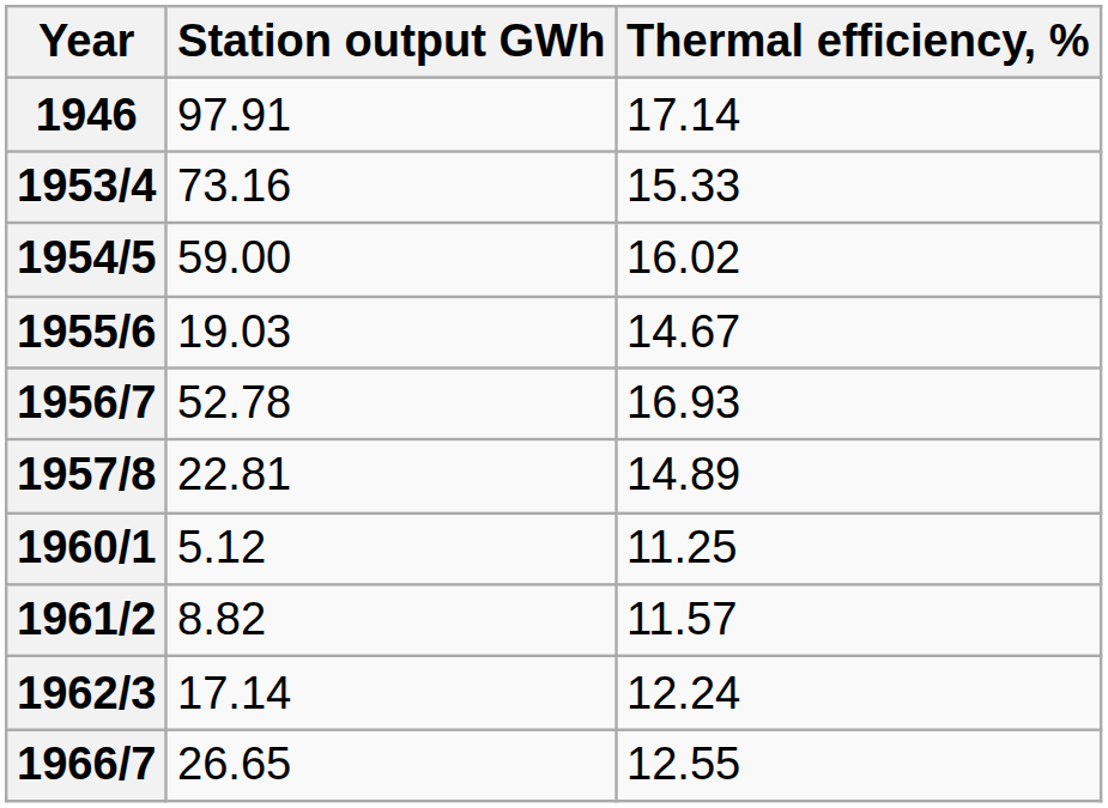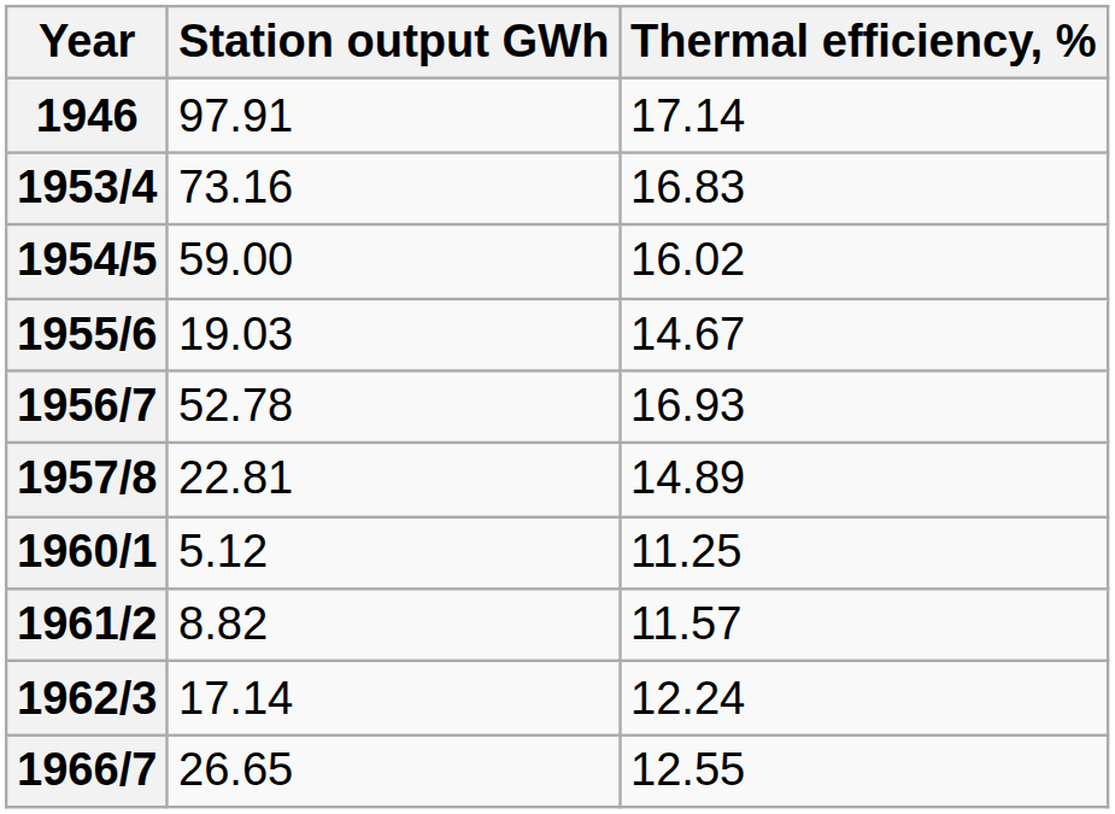1953/4 | Thermal efficiency, %: 15.33 -> 16.83
